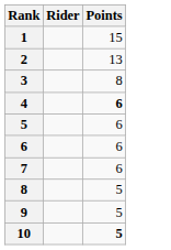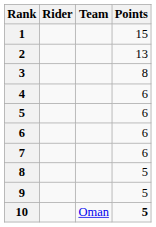+ column: Team | Oman
4 | Points: bold -> normal
